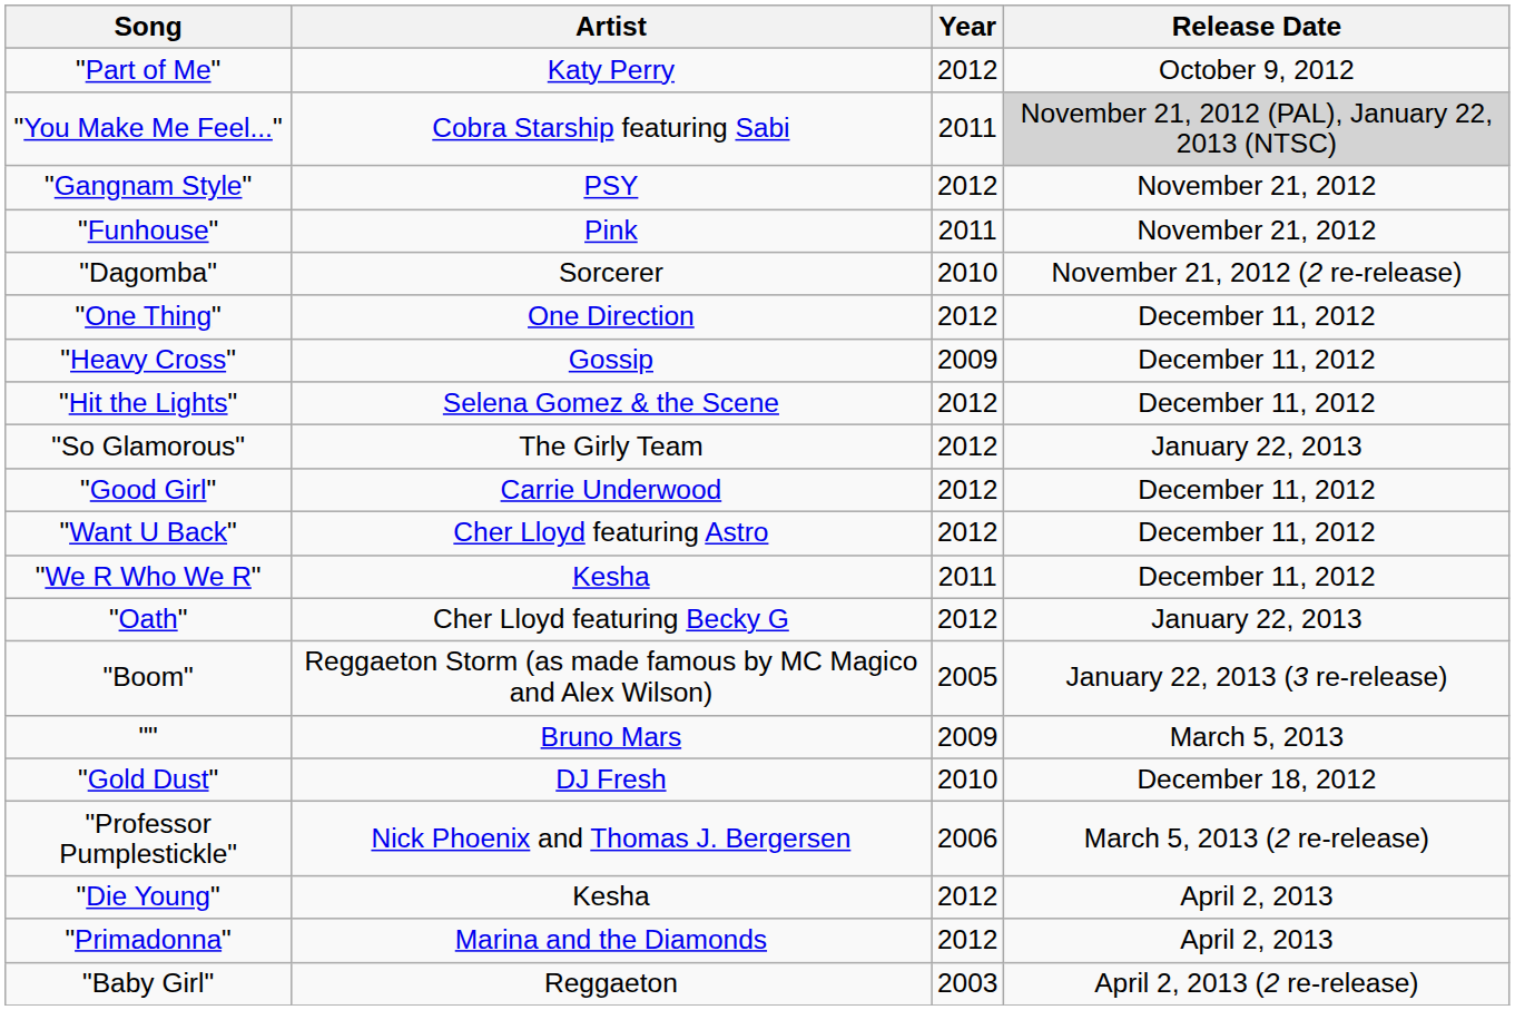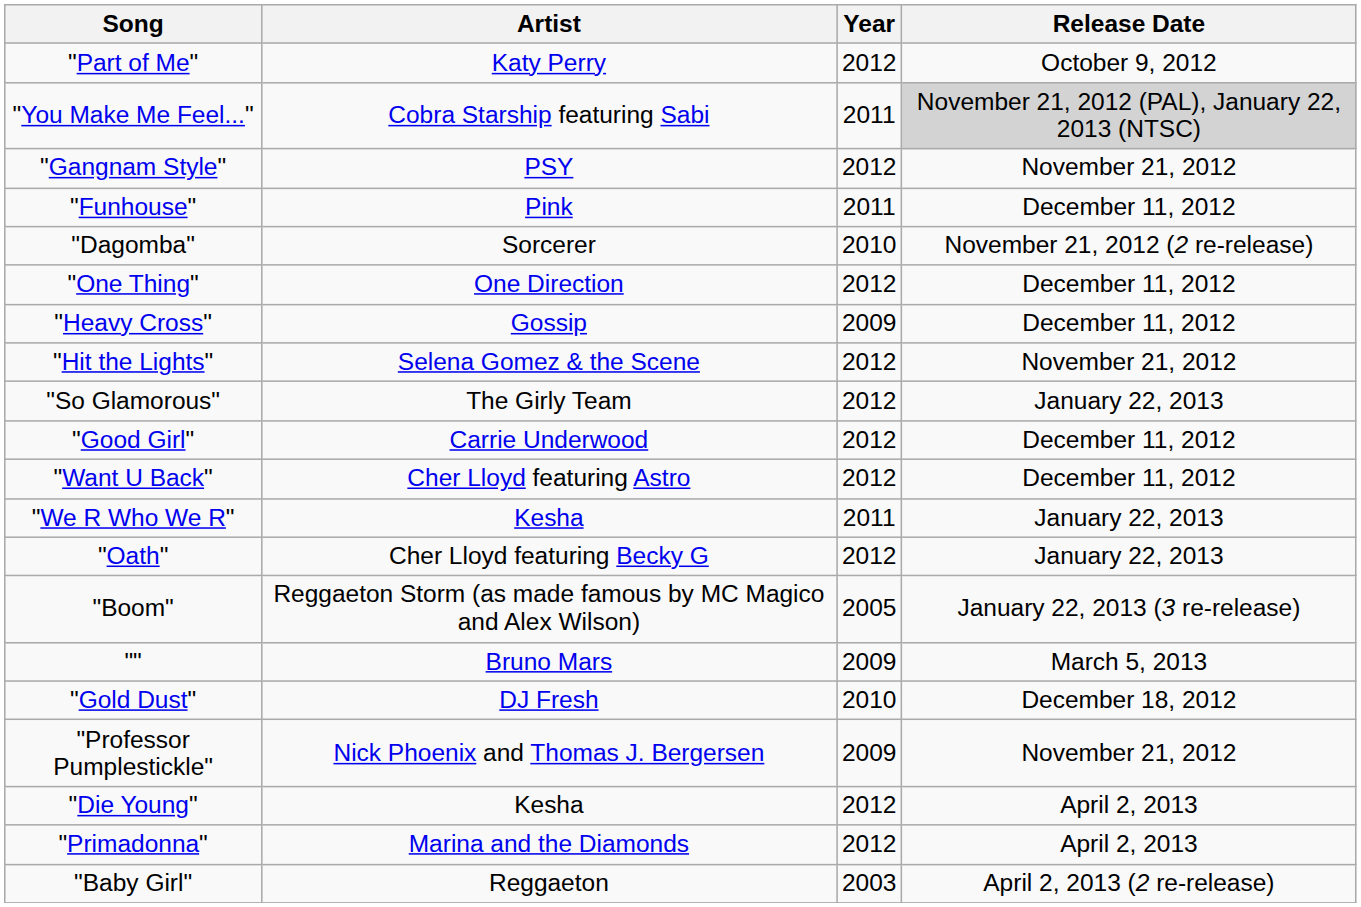"Funhouse" | Release Date: November 21, 2012 -> December 11, 2012
"Hit the Lights" | Release Date: December 11, 2012 -> November 21, 2012
"We R Who We R" | Release Date: December 11, 2012 -> January 22, 2013
"Professor Pumplestickle" | Year: 2006 -> 2009
"Professor Pumplestickle" | Release Date: March 5, 2013 (2 re-release) -> November 21, 2012
